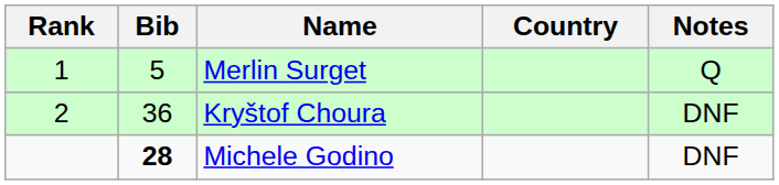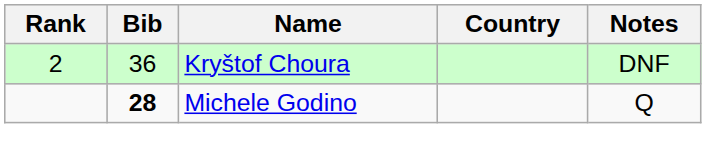- row: 1 | 5 | Merlin Surget | Q
Michele Godino | Notes: DNF -> Q
